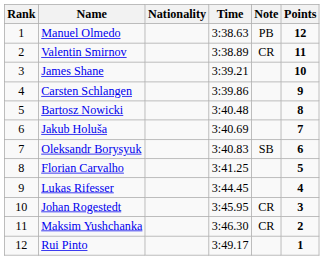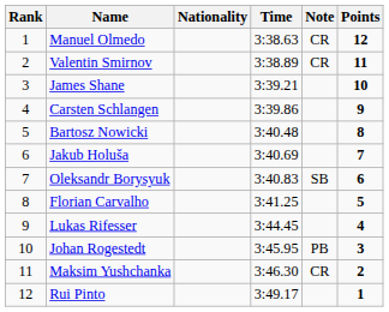Manuel Olmedo | Note: PB -> CR
Johan Rogestedt | Note: CR -> PB
